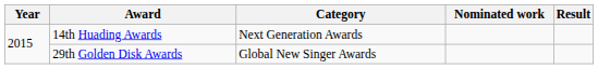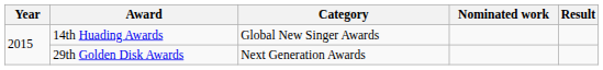14th Huading Awards | Category: Next Generation Awards -> Global New Singer Awards
29th Golden Disk Awards | Category: Global New Singer Awards -> Next Generation Awards
